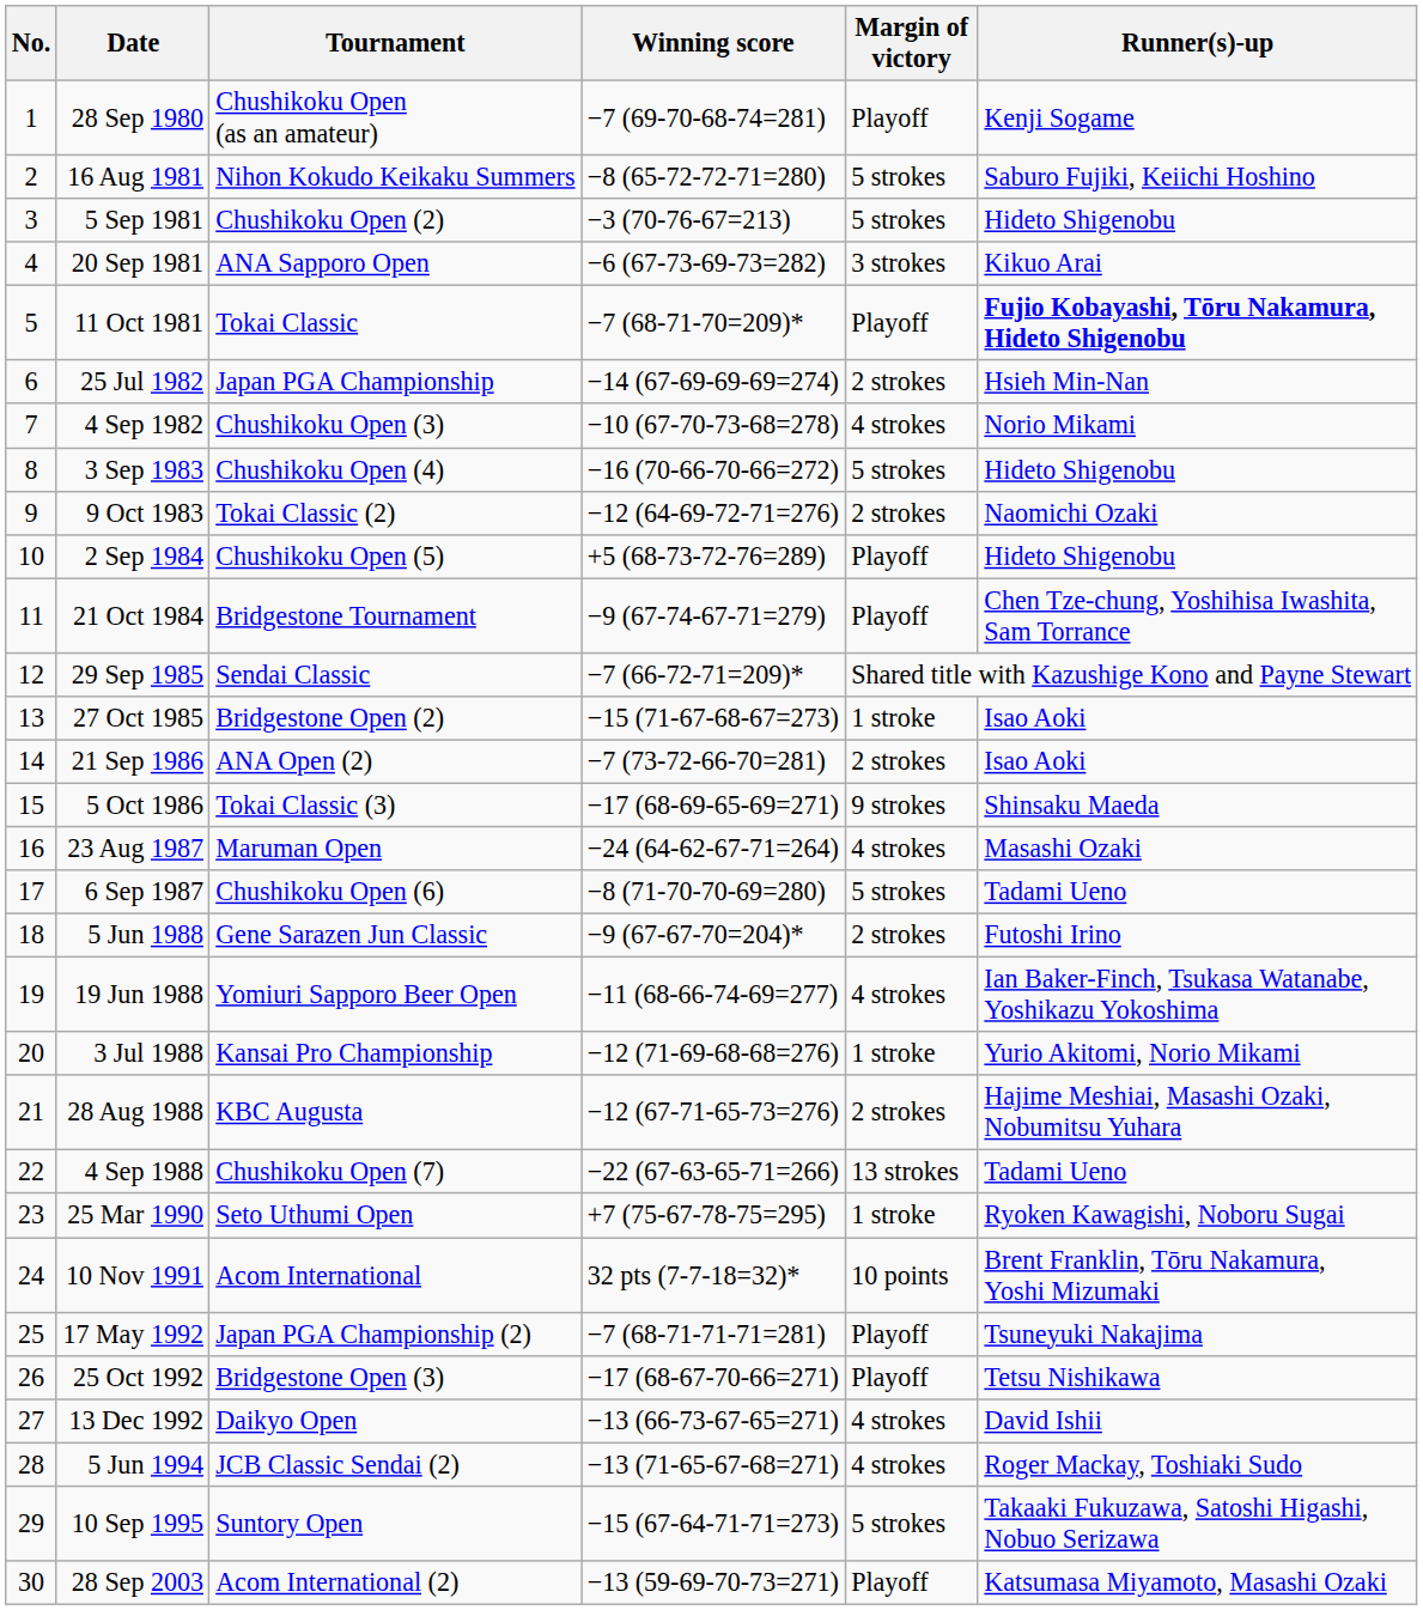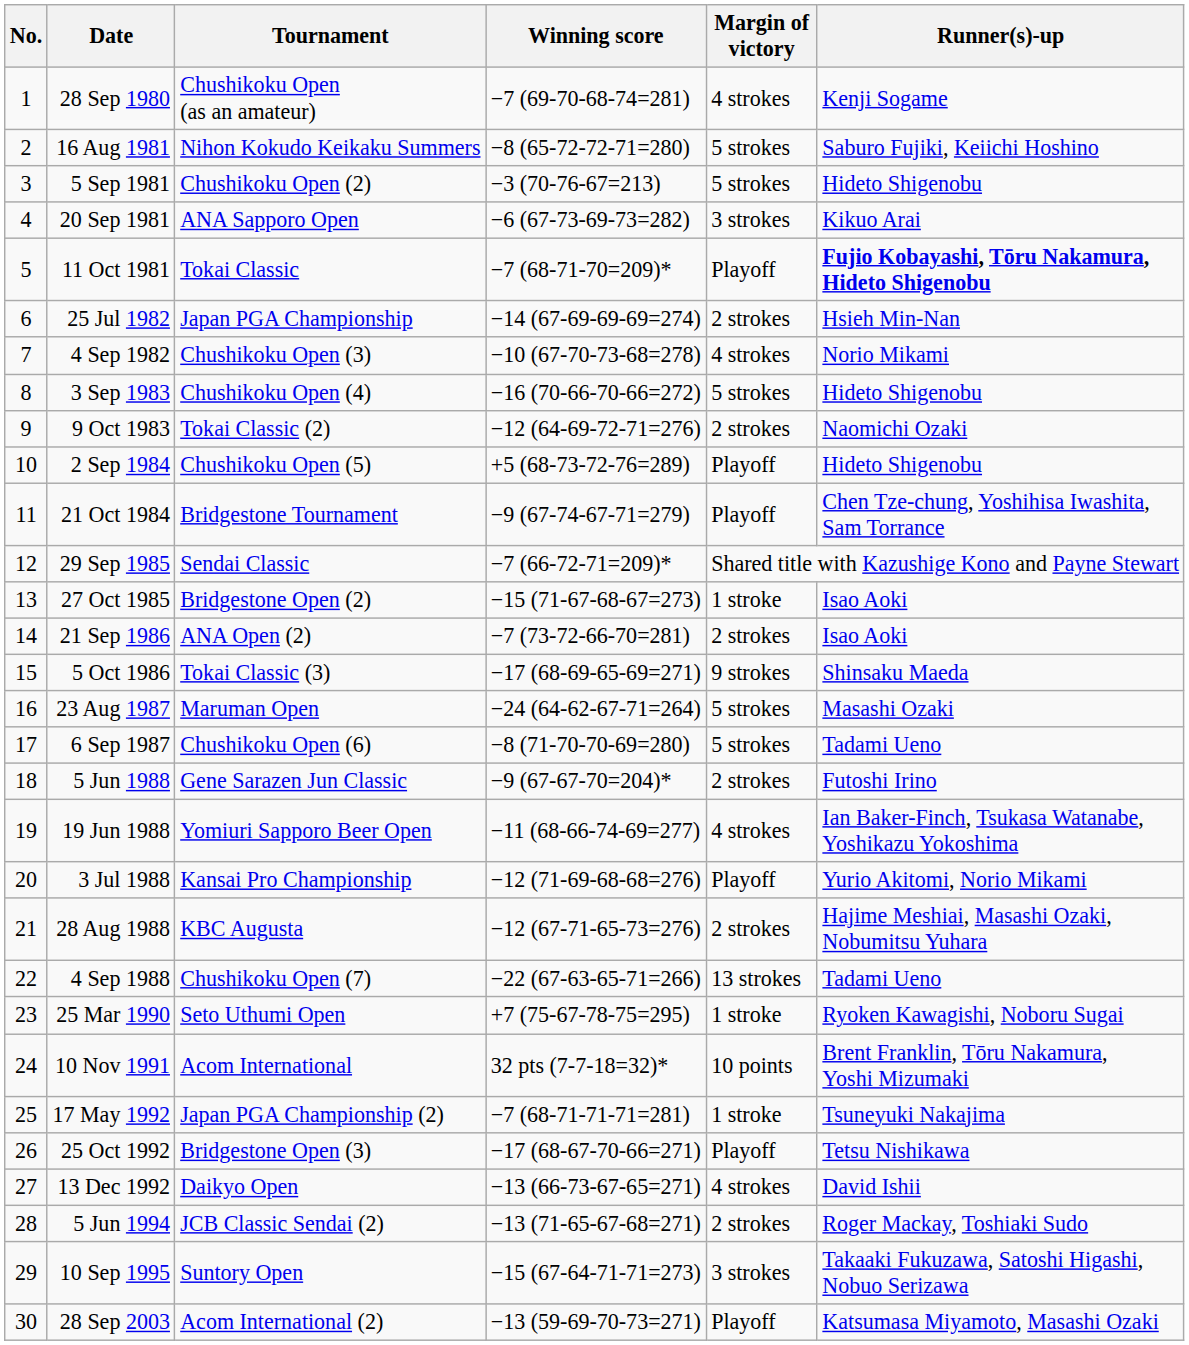28 Sep 1980 | Margin of victory: Playoff -> 4 strokes
23 Aug 1987 | Margin of victory: 4 strokes -> 5 strokes
3 Jul 1988 | Margin of victory: 1 stroke -> Playoff
17 May 1992 | Margin of victory: Playoff -> 1 stroke
5 Jun 1994 | Margin of victory: 4 strokes -> 2 strokes
10 Sep 1995 | Margin of victory: 5 strokes -> 3 strokes
